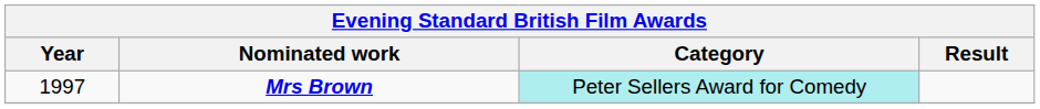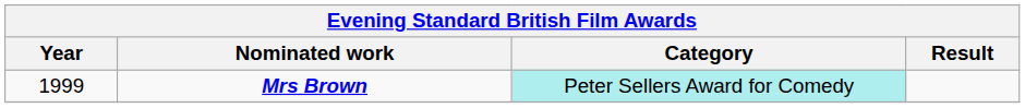Mrs Brown | Year: 1997 -> 1999
